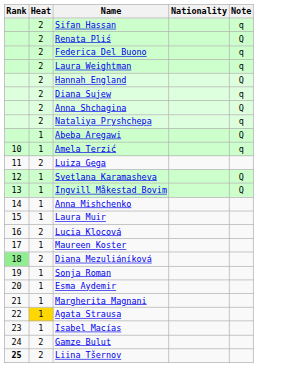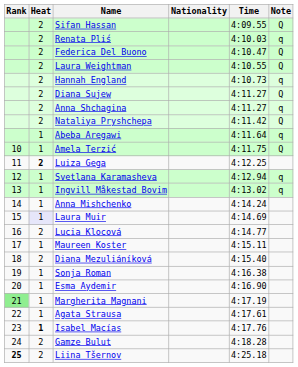+ column: Time | 4:09.55 | 4:10.03 | 4:10.47 | 4:10.55 | 4:10.73 | 4:11.27 | 4:11.27 | 4:11.42 | 4:11.64 | 4:11.75 | 4:12.25 | 4:12.94 | 4:13.02 | 4:14.24 | 4:14.69 | 4:14.77 | 4:15.11 | 4:15.40 | 4:16.38 | 4:16.90 | 4:17.19 | 4:17.61 | 4:17.76 | 4:18.28 | 4:25.18
Sifan Hassan | Note: q -> Q
Renata Pliś | Note: Q -> q
Federica Del Buono | Note: q -> Q
Laura Weightman | Note: q -> Q
Hannah England | Note: Q -> q
Diana Sujew | Note: q -> Q
Anna Shchagina | Note: Q -> q
Nataliya Pryshchepa | Note: q -> Q
Abeba Aregawi | Note: Q -> q
Amela Terzić | Note: q -> Q
Luiza Gega | Heat: normal -> bold
Svetlana Karamasheva | Note: Q -> q
Ingvill Måkestad Bovim | Note: Q -> q
Laura Muir | Heat: no background -> lavender background
Diana Mezuliáníková | Rank: lightgreen background -> no background
Margherita Magnani | Rank: no background -> lightgreen background
Agata Strausa | Heat: gold background -> no background
Isabel Macías | Heat: normal -> bold
